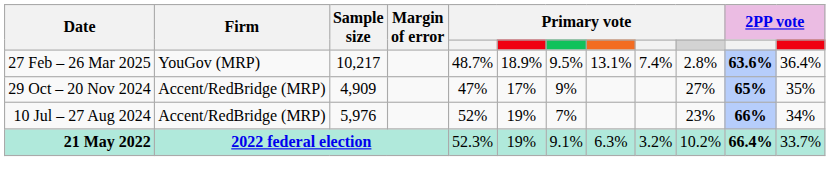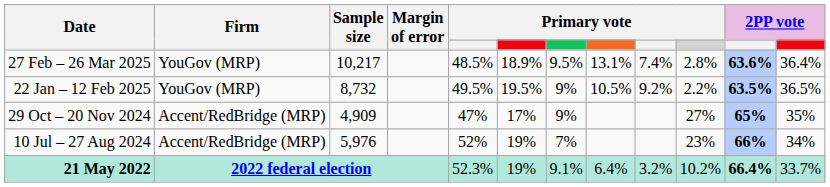27 Feb – 26 Mar 2025 | column 5: 48.7% -> 48.5%
+ row: 22 Jan – 12 Feb 2025 | YouGov (MRP) | 8,732 | 49.5% | 19.5% | 9% | 10.5% | 9.2% | 2.2% | 63.5% | 36.5%
21 May 2022 | column 8: 6.3% -> 6.4%
